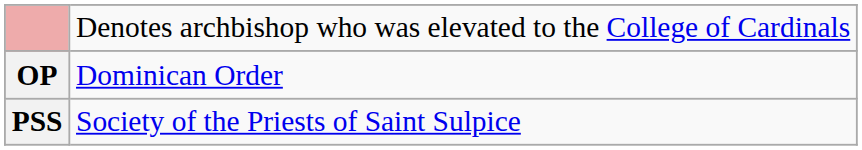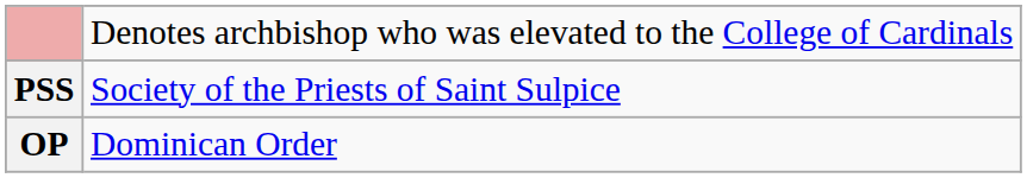rows swapped: OP <-> PSS
